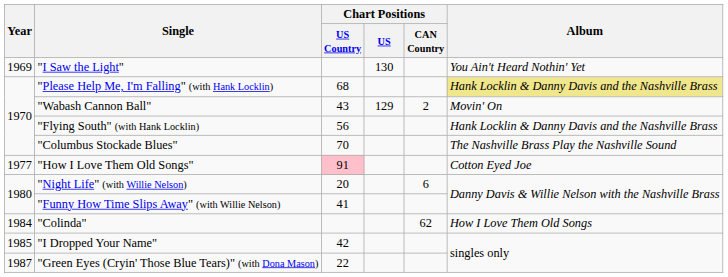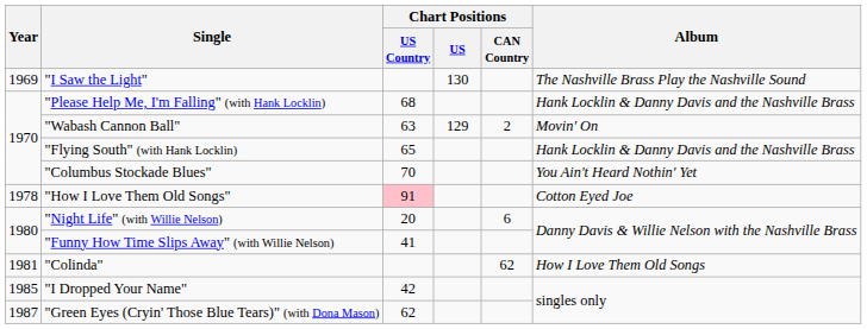"I Saw the Light" | Album: You Ain't Heard Nothin' Yet -> The Nashville Brass Play the Nashville Sound
"Please Help Me, I'm Falling" (with Hank Locklin) | Album: khaki background -> no background
"Wabash Cannon Ball" | Chart Positions / US Country: 43 -> 63
"Flying South" (with Hank Locklin) | Chart Positions / US Country: 56 -> 65
"Columbus Stockade Blues" | Album: The Nashville Brass Play the Nashville Sound -> You Ain't Heard Nothin' Yet
"How I Love Them Old Songs" | Year: 1977 -> 1978
"Colinda" | Year: 1984 -> 1981
"Green Eyes (Cryin' Those Blue Tears)" (with Dona Mason) | Chart Positions / US Country: 22 -> 62
